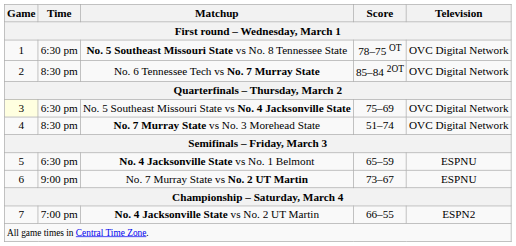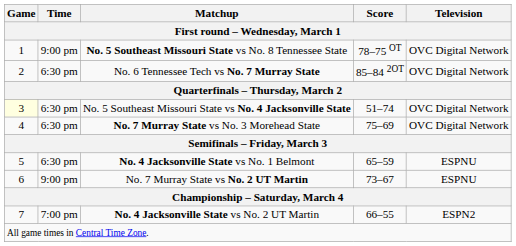No. 5 Southeast Missouri State vs No. 8 Tennessee State | Time: 6:30 pm -> 9:00 pm
No. 6 Tennessee Tech vs No. 7 Murray State | Time: 8:30 pm -> 6:30 pm
No. 5 Southeast Missouri State vs No. 4 Jacksonville State | Score: 75–69 -> 51–74
No. 7 Murray State vs No. 3 Morehead State | Time: 8:30 pm -> 6:30 pm
No. 7 Murray State vs No. 3 Morehead State | Score: 51–74 -> 75–69
